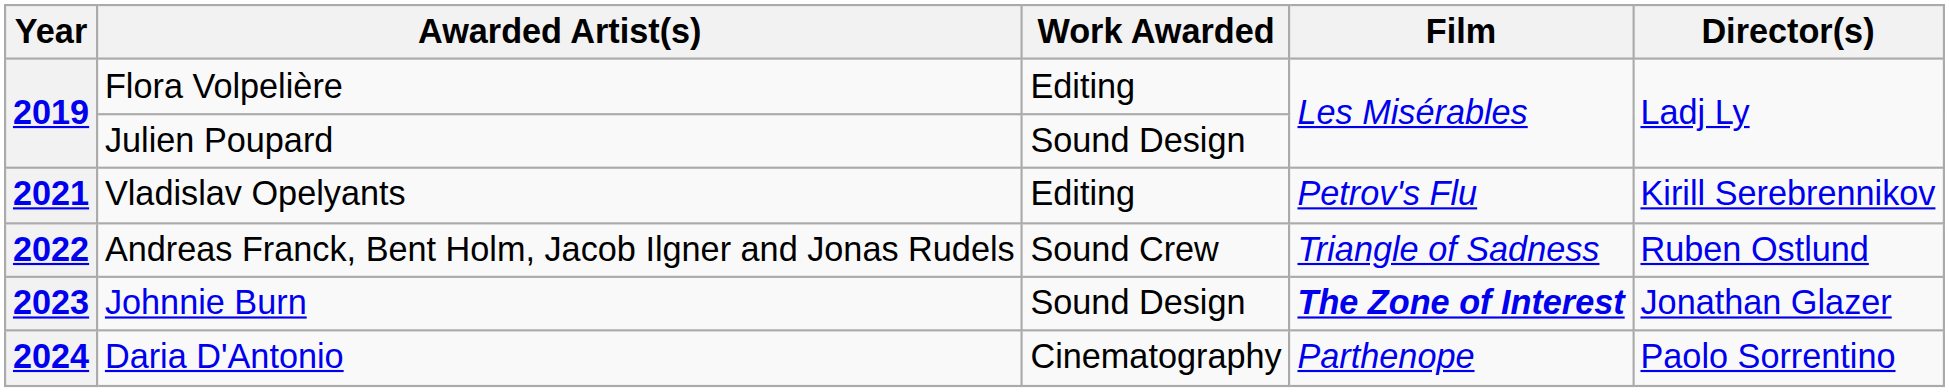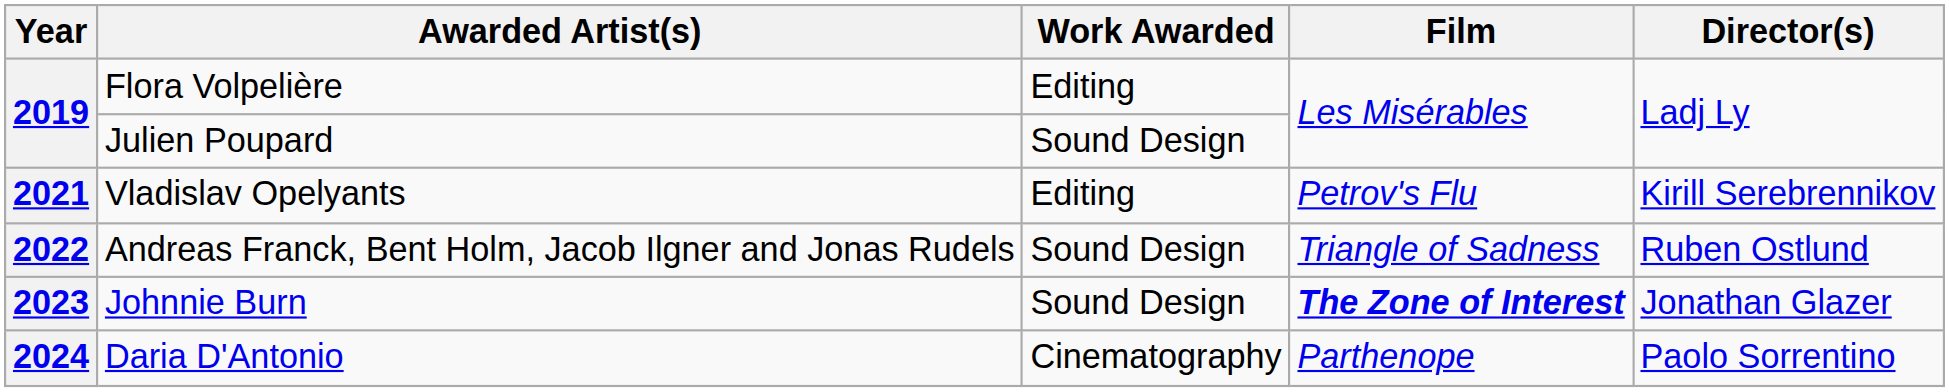Andreas Franck, Bent Holm, Jacob Ilgner and Jonas Rudels | Work Awarded: Sound Crew -> Sound Design
